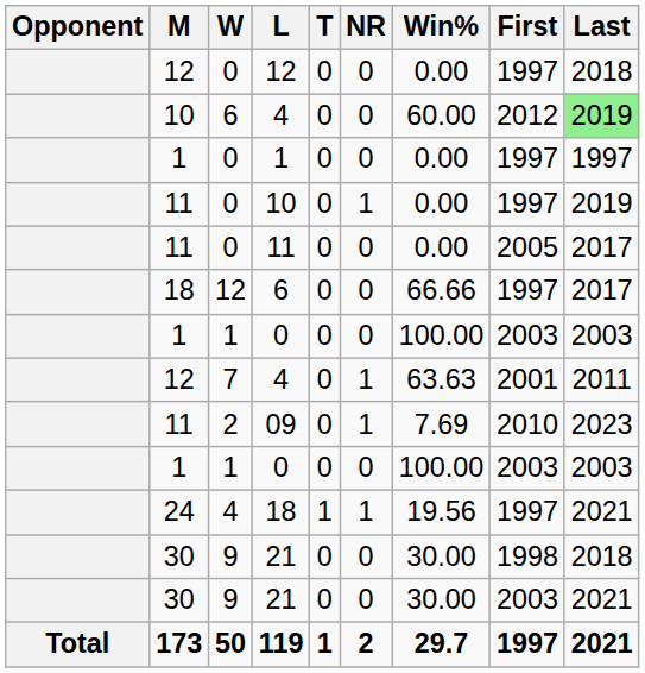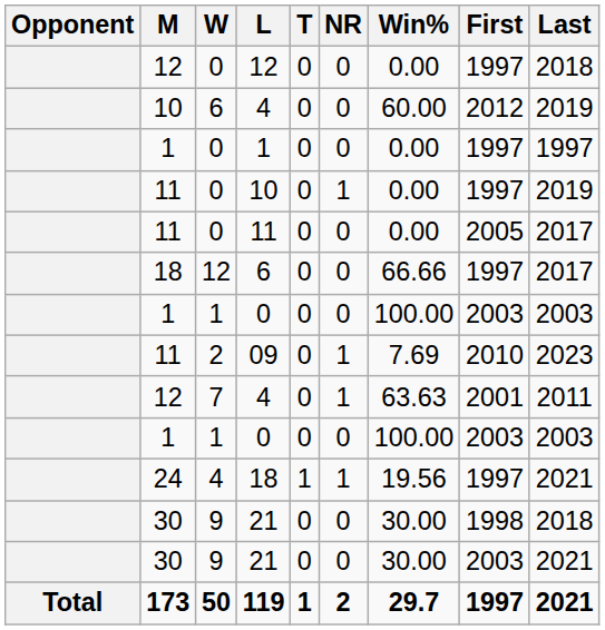6 / 4 | Last: lightgreen background -> no background
rows swapped: 7 / 4 <-> 09
